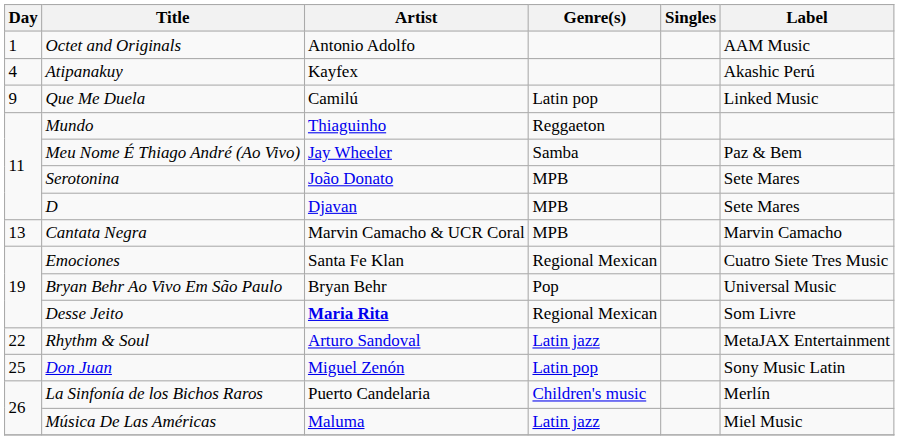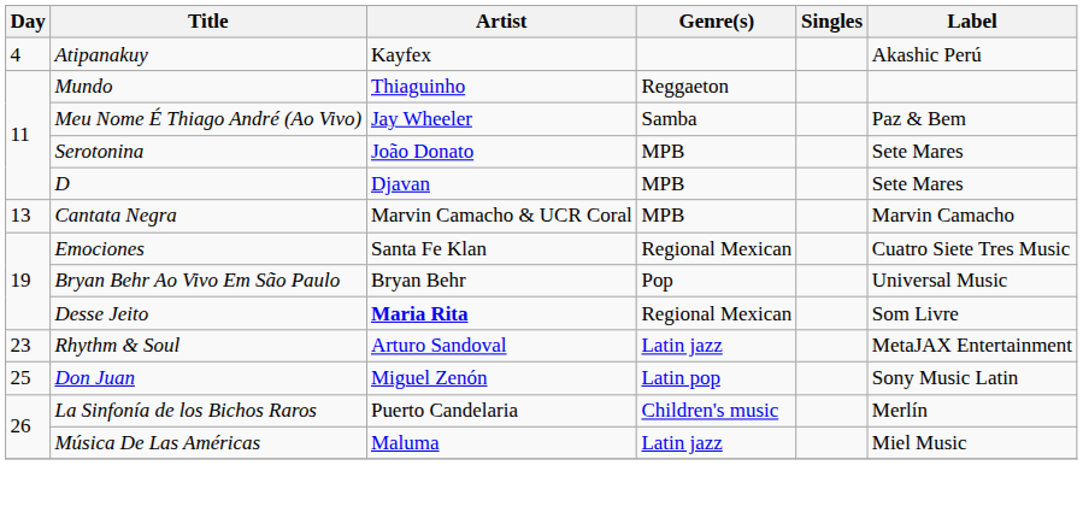- row: 1 | Octet and Originals | Antonio Adolfo | AAM Music
- row: 9 | Que Me Duela | Camilú | Latin pop | Linked Music
Rhythm & Soul | Day: 22 -> 23
